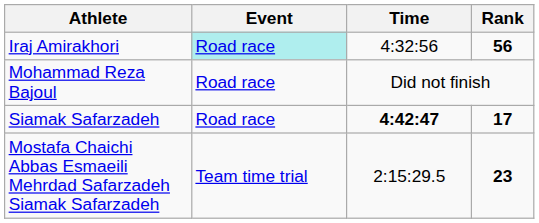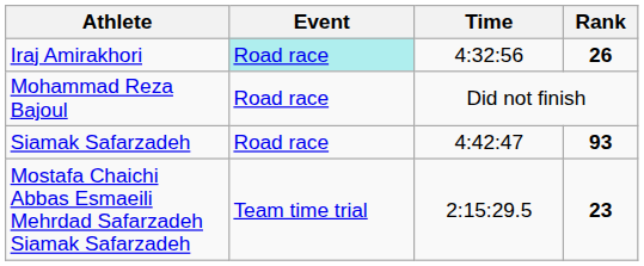Iraj Amirakhori | Rank: 56 -> 26
Siamak Safarzadeh | Time: bold -> normal
Siamak Safarzadeh | Rank: 17 -> 93
